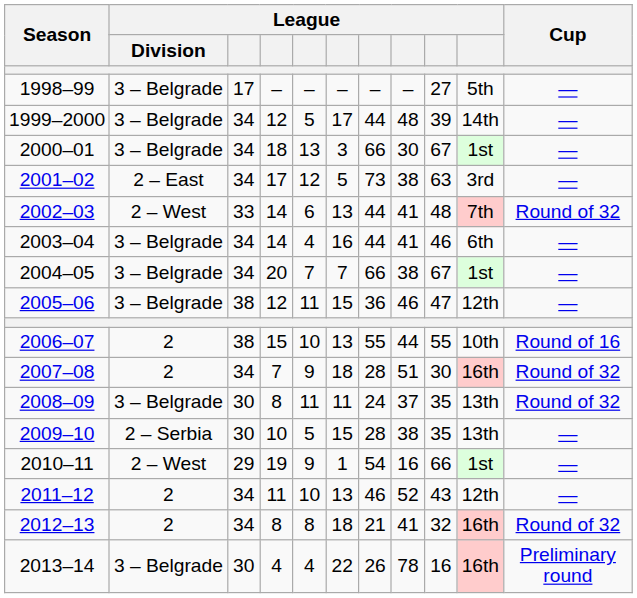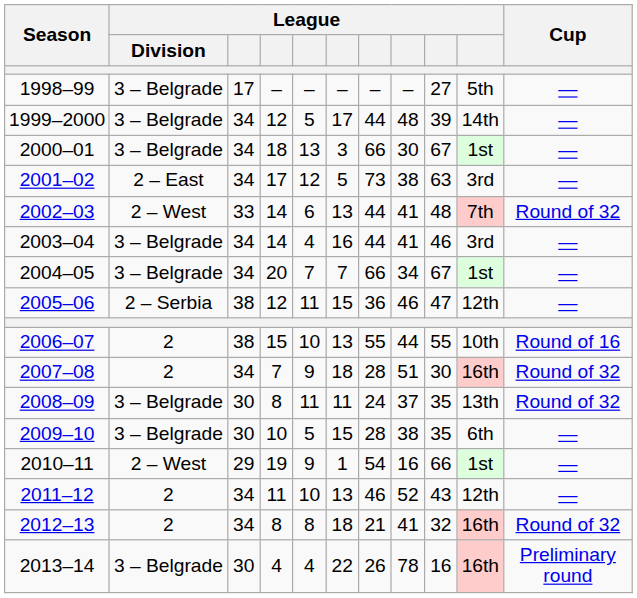2003–04 | column 10: 6th -> 3rd
2004–05 | column 8: 38 -> 34
2005–06 | League / Division: 3 – Belgrade -> 2 – Serbia
2009–10 | League / Division: 2 – Serbia -> 3 – Belgrade
2009–10 | column 10: 13th -> 6th
